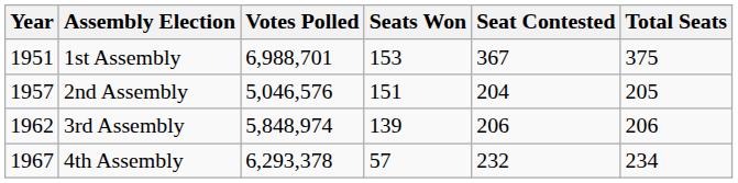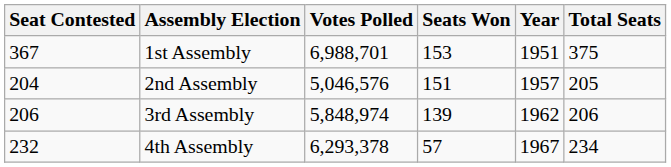columns swapped: Year <-> Seat Contested
